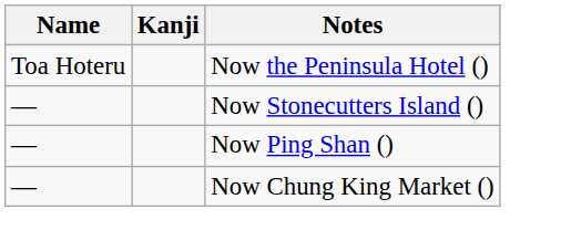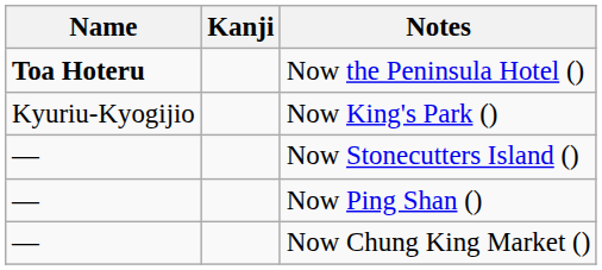Now the Peninsula Hotel () | Name: normal -> bold
+ row: Kyuriu-Kyogijio | Now King's Park ()
